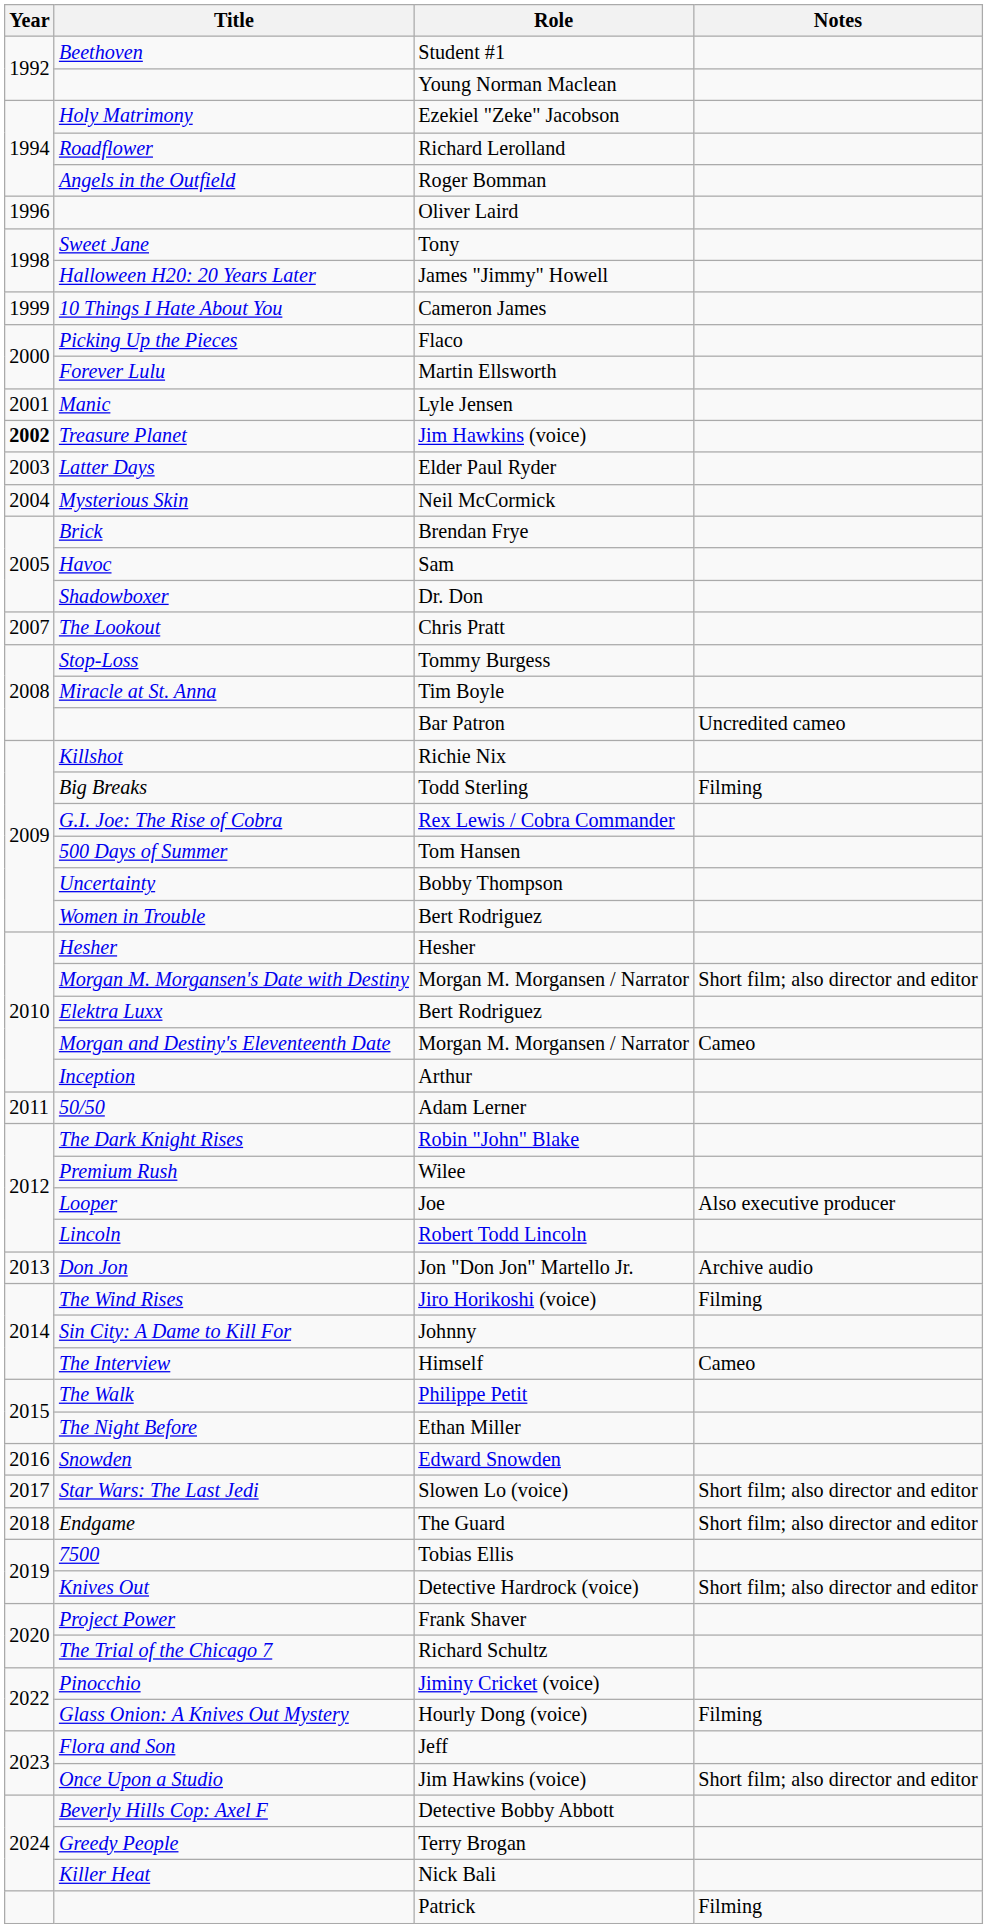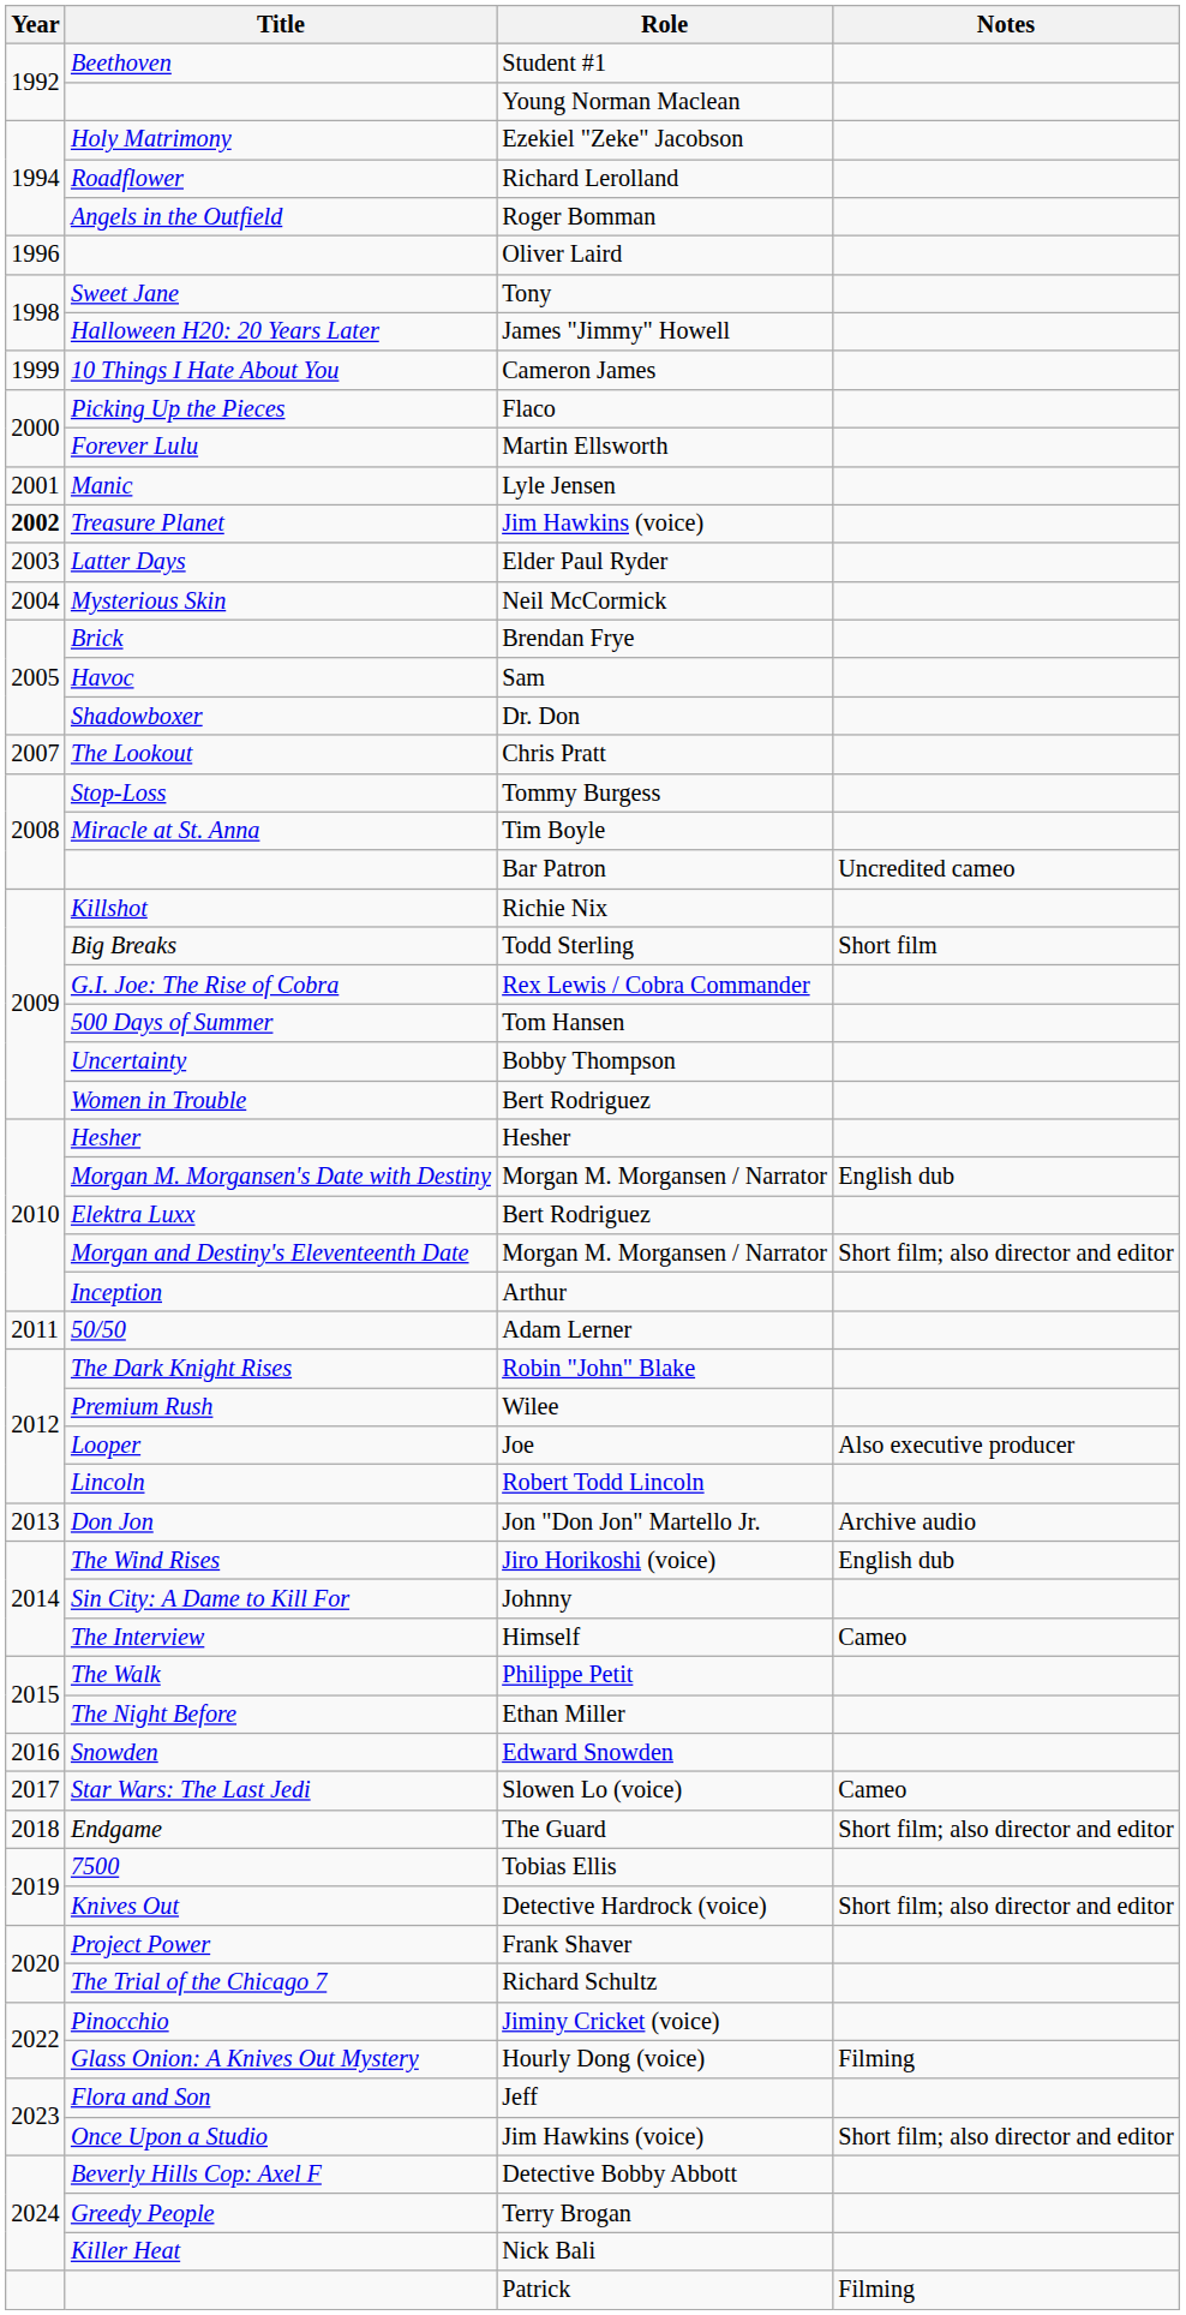Big Breaks | Notes: Filming -> Short film
Morgan M. Morgansen's Date with Destiny | Notes: Short film; also director and editor -> English dub
Morgan and Destiny's Eleventeenth Date | Notes: Cameo -> Short film; also director and editor
The Wind Rises | Notes: Filming -> English dub
Star Wars: The Last Jedi | Notes: Short film; also director and editor -> Cameo
